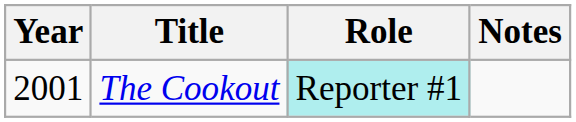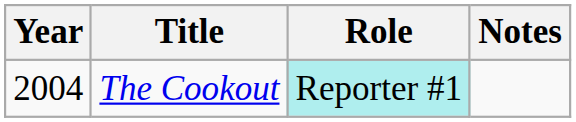The Cookout | Year: 2001 -> 2004
